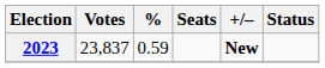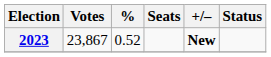2023 | Votes: 23,837 -> 23,867
2023 | %: 0.59 -> 0.52
